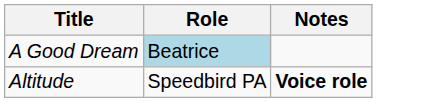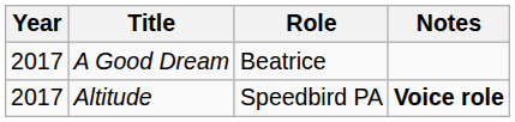+ column: Year | 2017 | 2017
A Good Dream | Role: lightblue background -> no background
